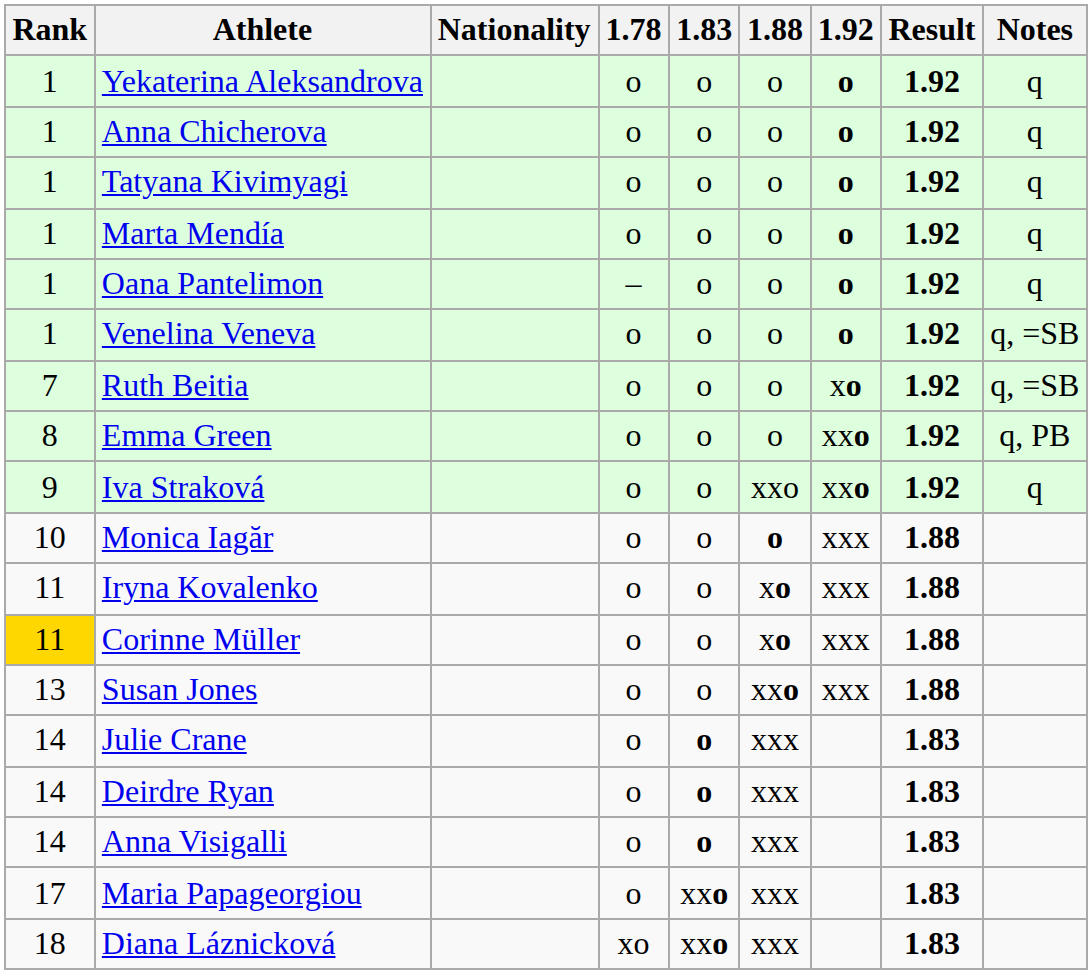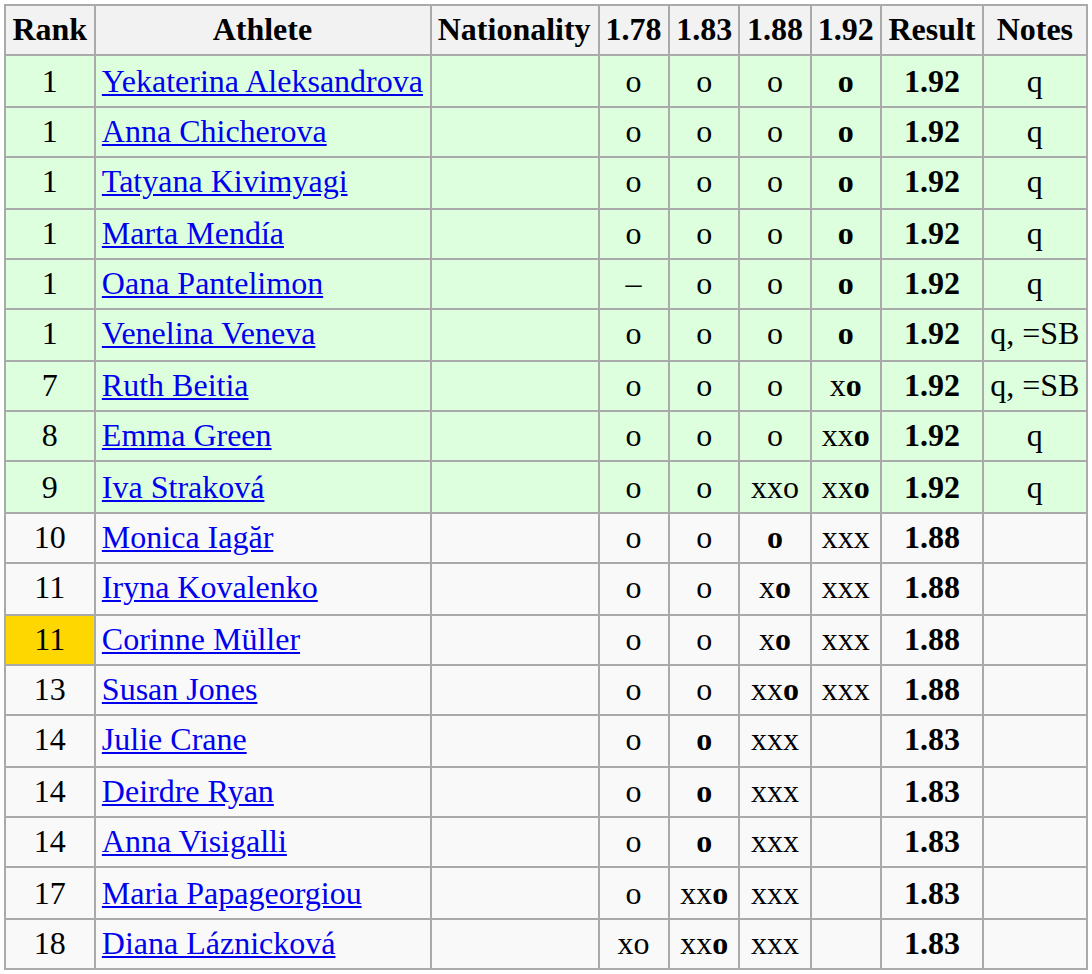Emma Green | Notes: q, PB -> q
